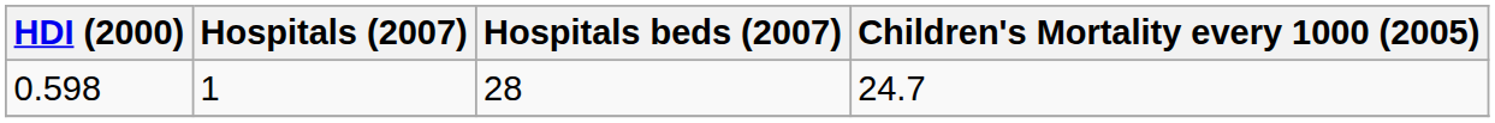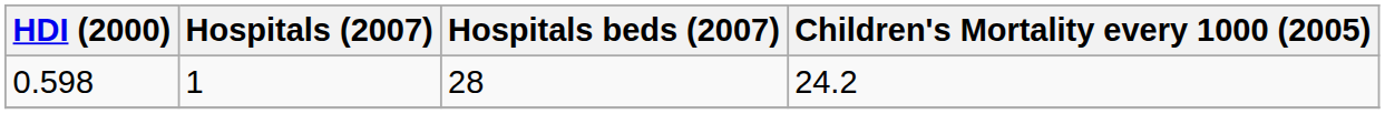0.598 | Children's Mortality every 1000 (2005): 24.7 -> 24.2
